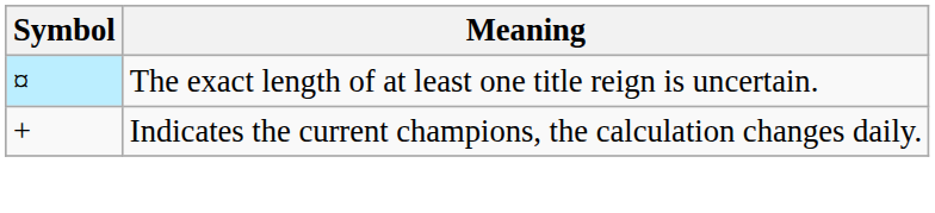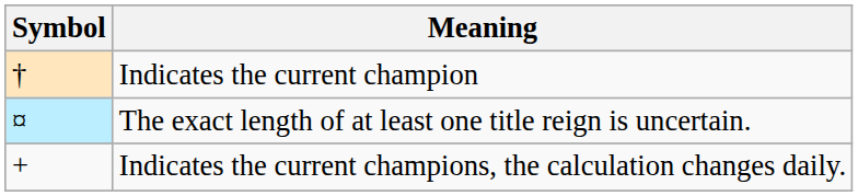+ row: † | Indicates the current champion
